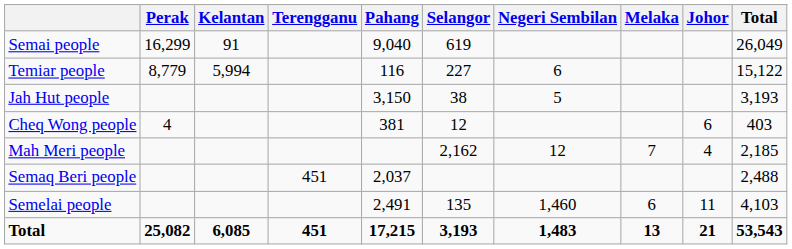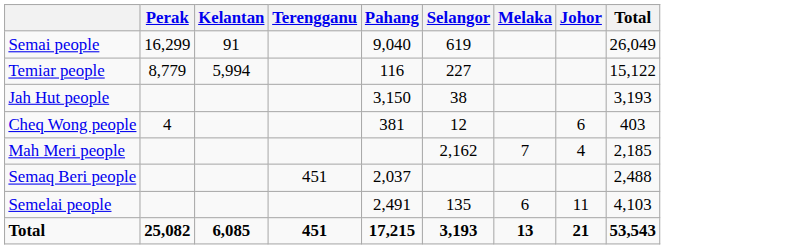- column: Negeri Sembilan | 6 | 5 | 12 | 1,460 | 1,483
